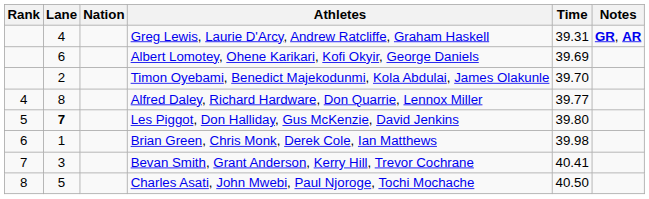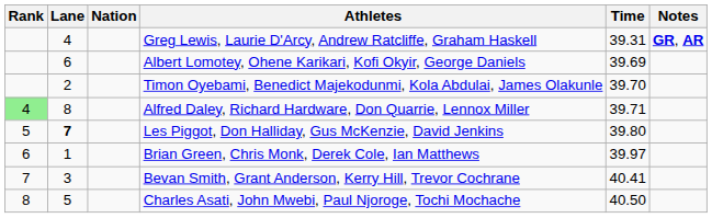Alfred Daley, Richard Hardware, Don Quarrie, Lennox Miller | Rank: no background -> lightgreen background
Alfred Daley, Richard Hardware, Don Quarrie, Lennox Miller | Time: 39.77 -> 39.71
Brian Green, Chris Monk, Derek Cole, Ian Matthews | Time: 39.98 -> 39.97
